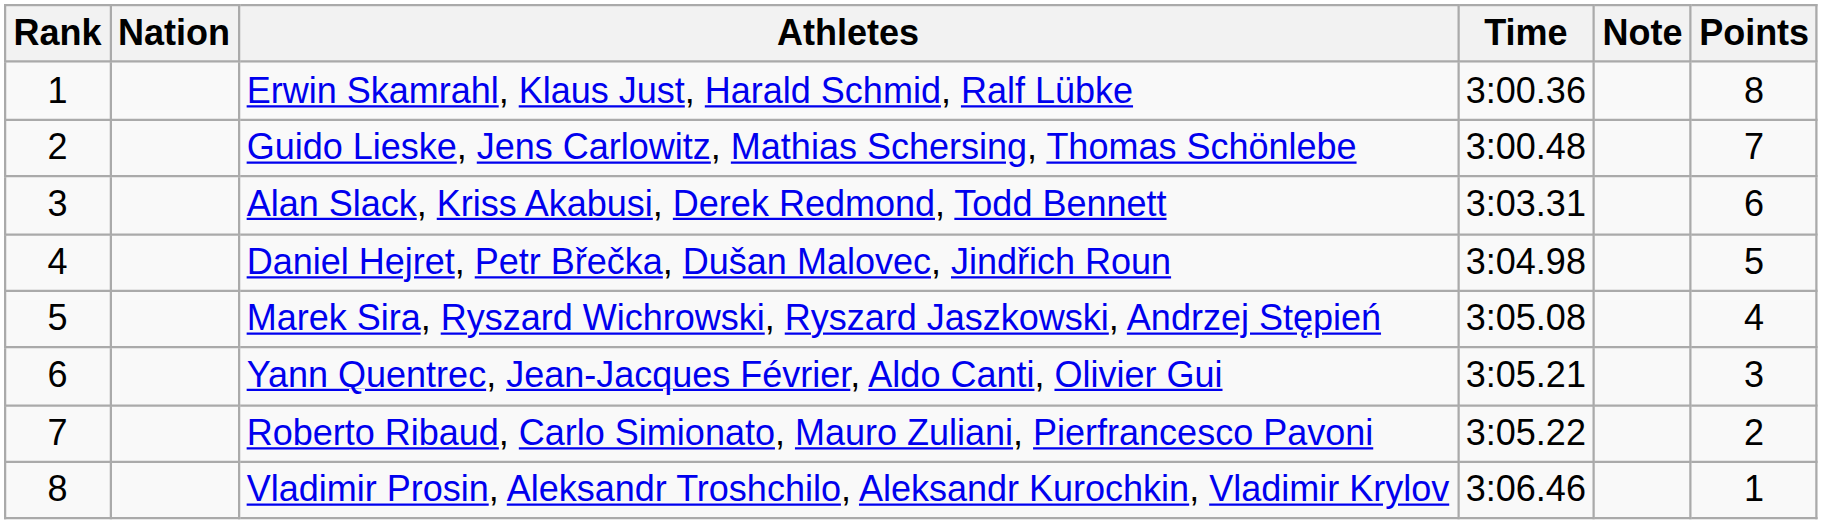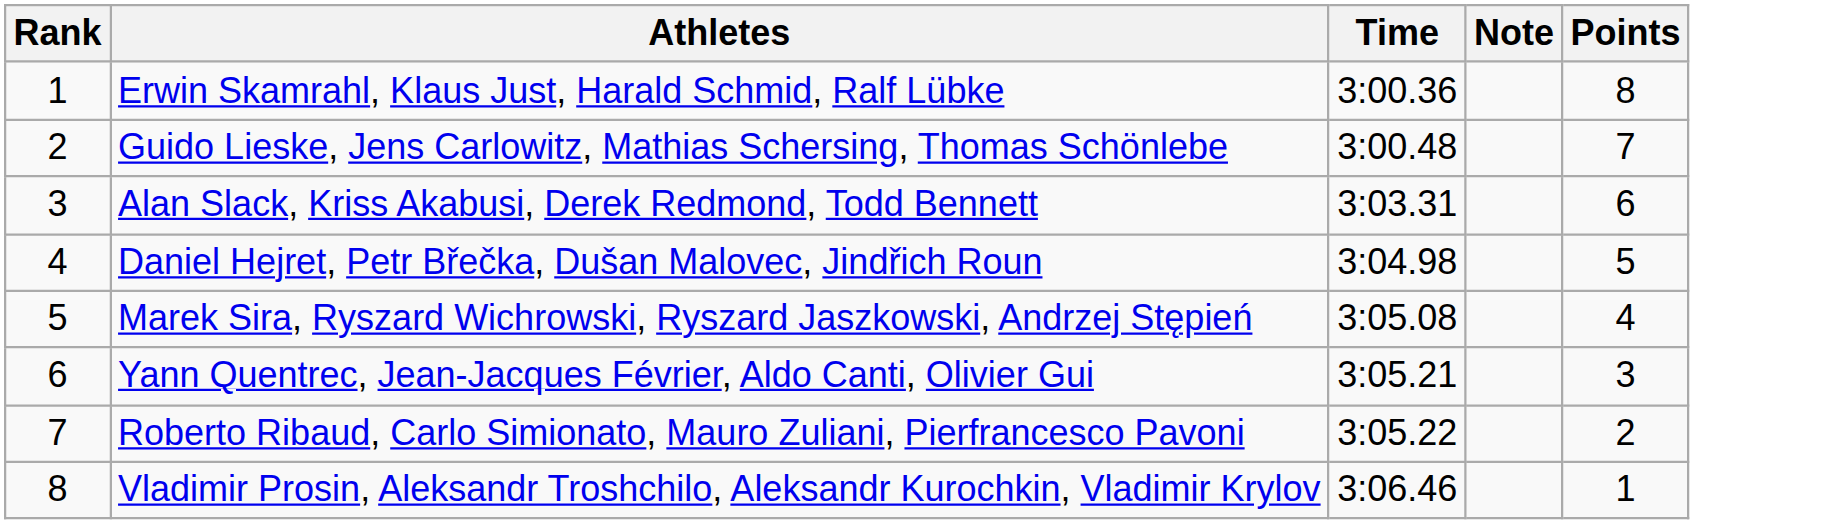- column: Nation
